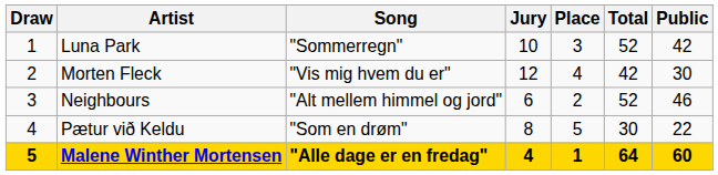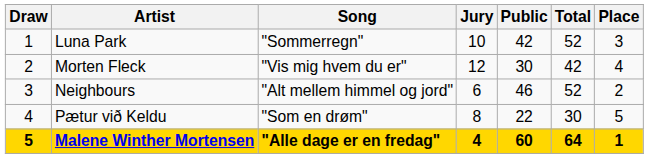columns swapped: Public <-> Place
